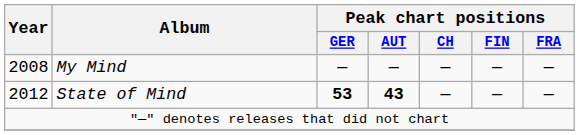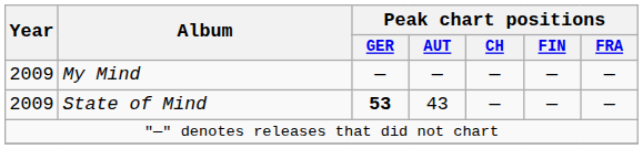My Mind | Year: 2008 -> 2009
State of Mind | Year: 2012 -> 2009
State of Mind | Peak chart positions / AUT: bold -> normal
